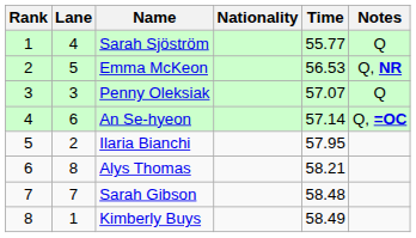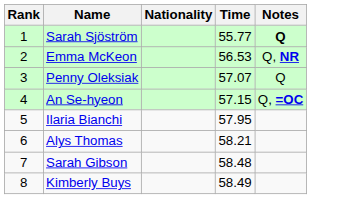- column: Lane | 4 | 5 | 3 | 6 | 2 | 8 | 7 | 1
Sarah Sjöström | Notes: normal -> bold
An Se-hyeon | Time: 57.14 -> 57.15
